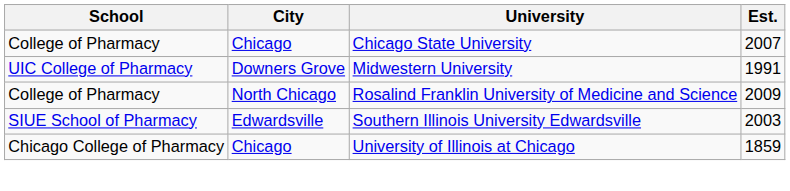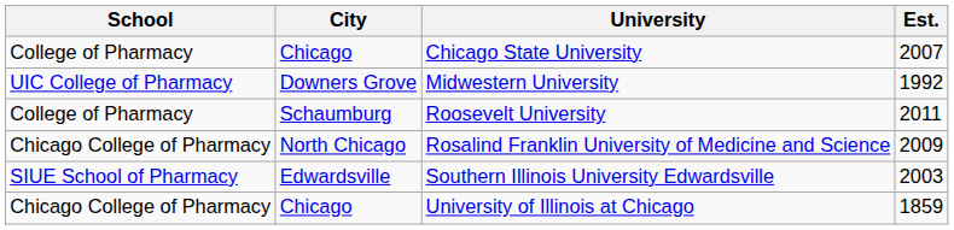Midwestern University | Est.: 1991 -> 1992
+ row: College of Pharmacy | Schaumburg | Roosevelt University | 2011
Rosalind Franklin University of Medicine and Science | School: College of Pharmacy -> Chicago College of Pharmacy
